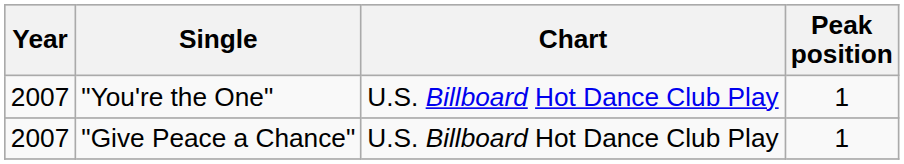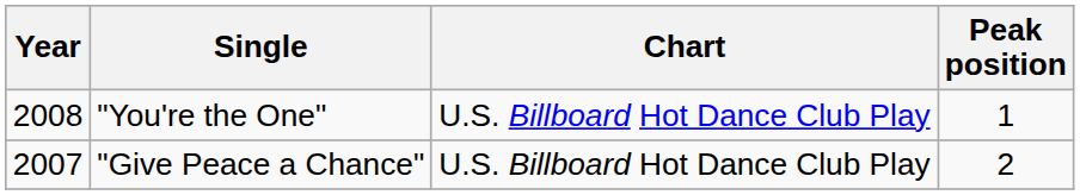"You're the One" | Year: 2007 -> 2008
"Give Peace a Chance" | Peak position: 1 -> 2
